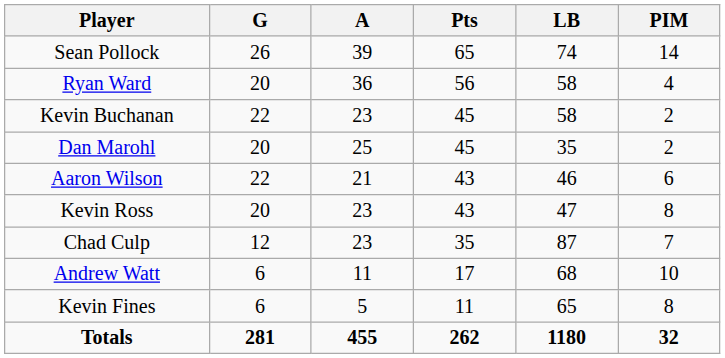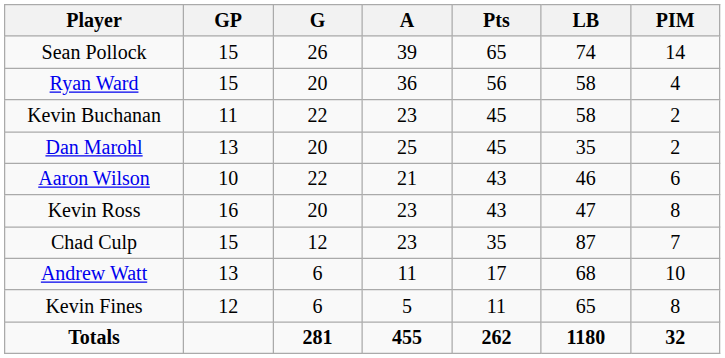+ column: GP | 15 | 15 | 11 | 13 | 10 | 16 | 15 | 13 | 12
